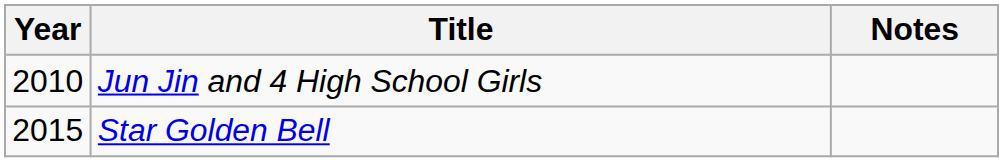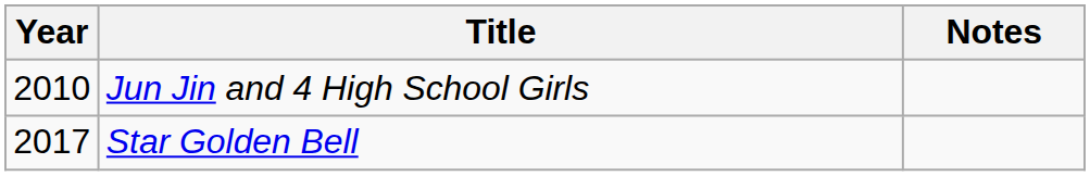Star Golden Bell | Year: 2015 -> 2017
